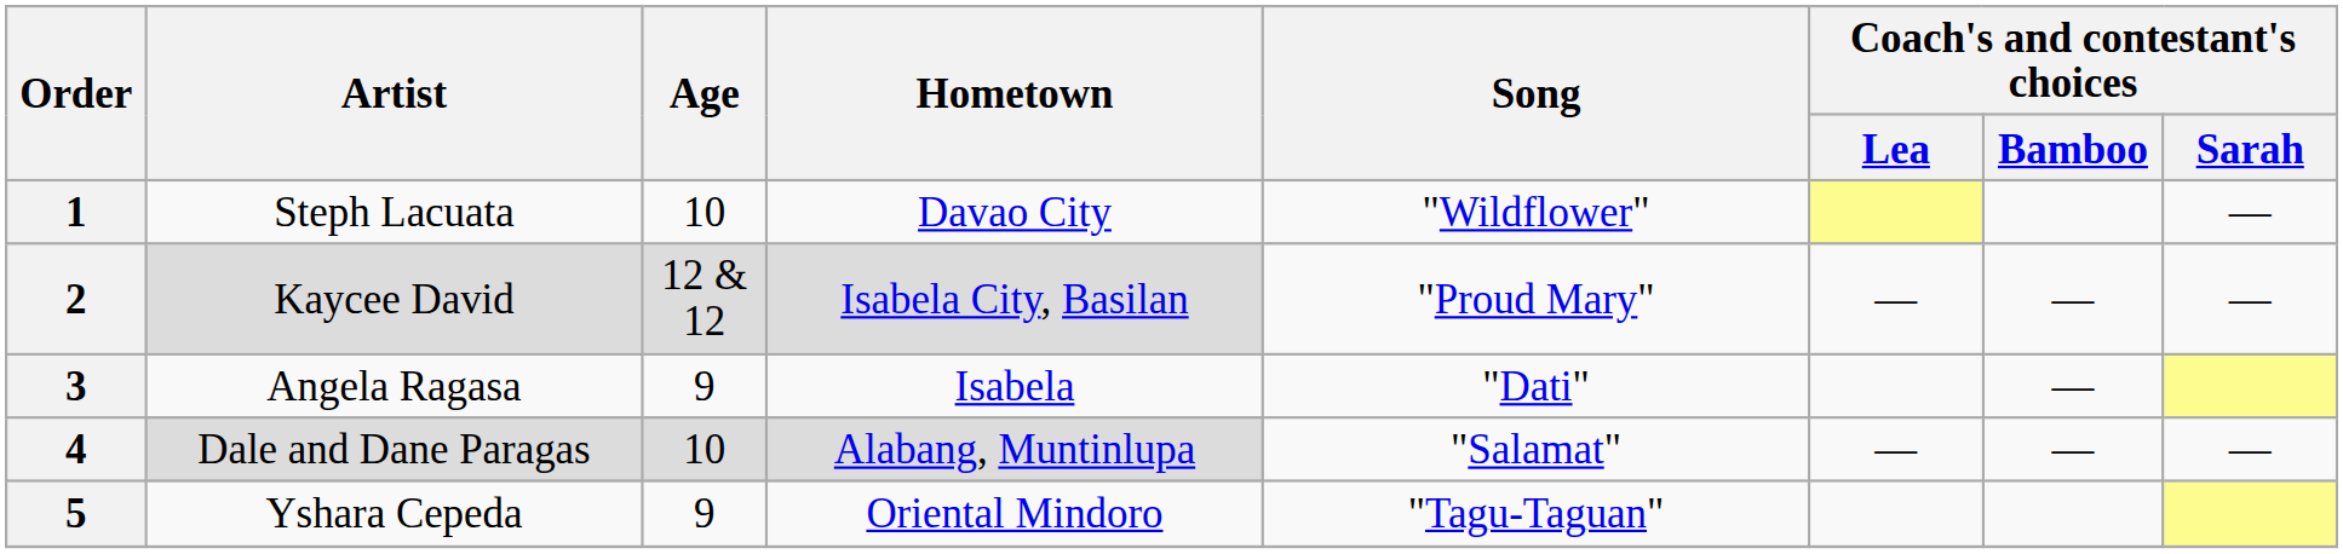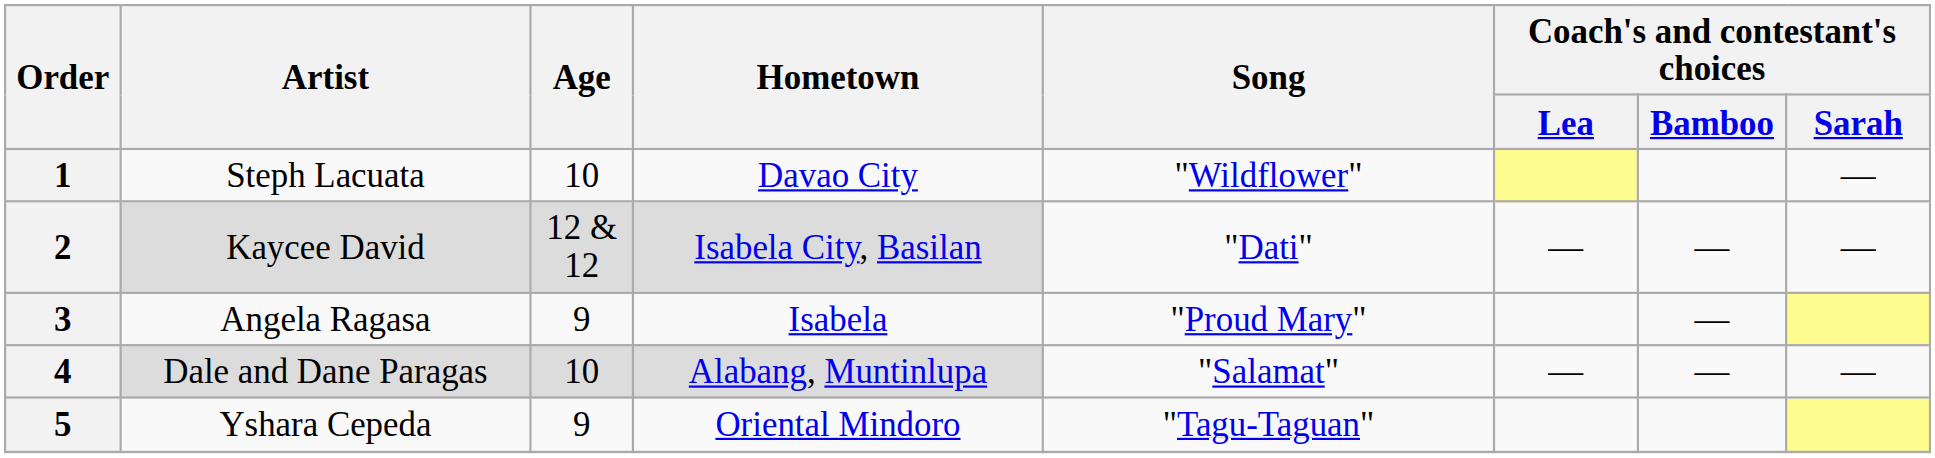2 | Song: "Proud Mary" -> "Dati"
3 | Song: "Dati" -> "Proud Mary"
